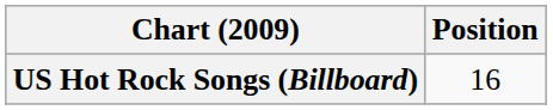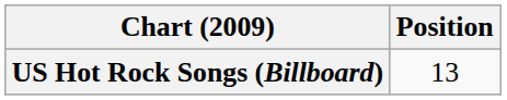US Hot Rock Songs (Billboard) | Position: 16 -> 13
